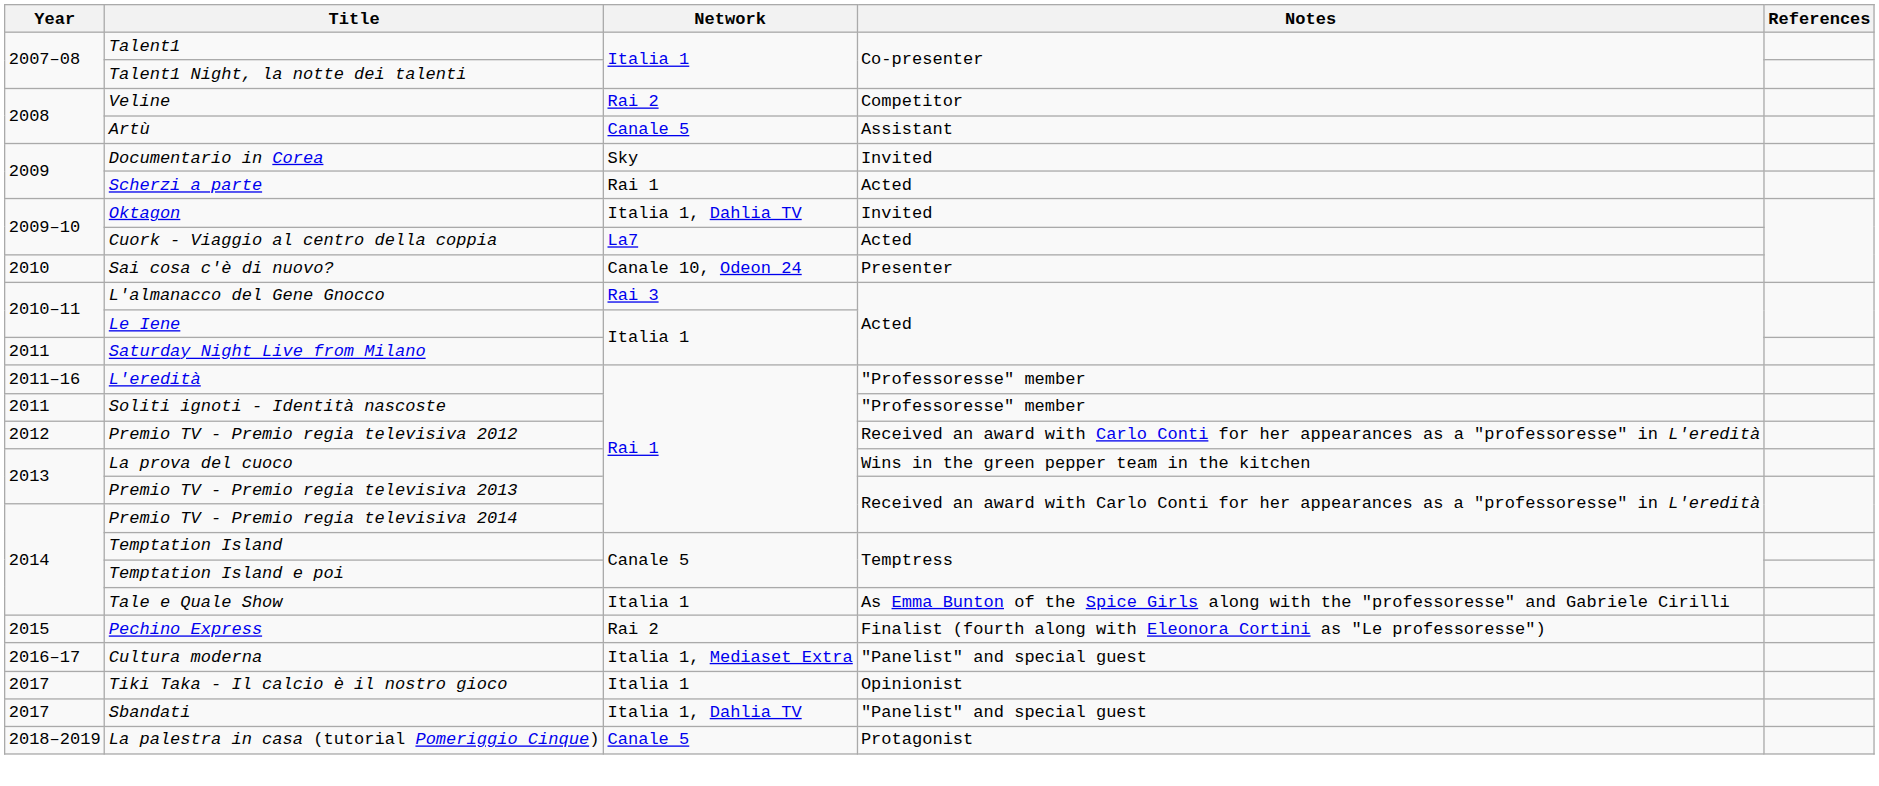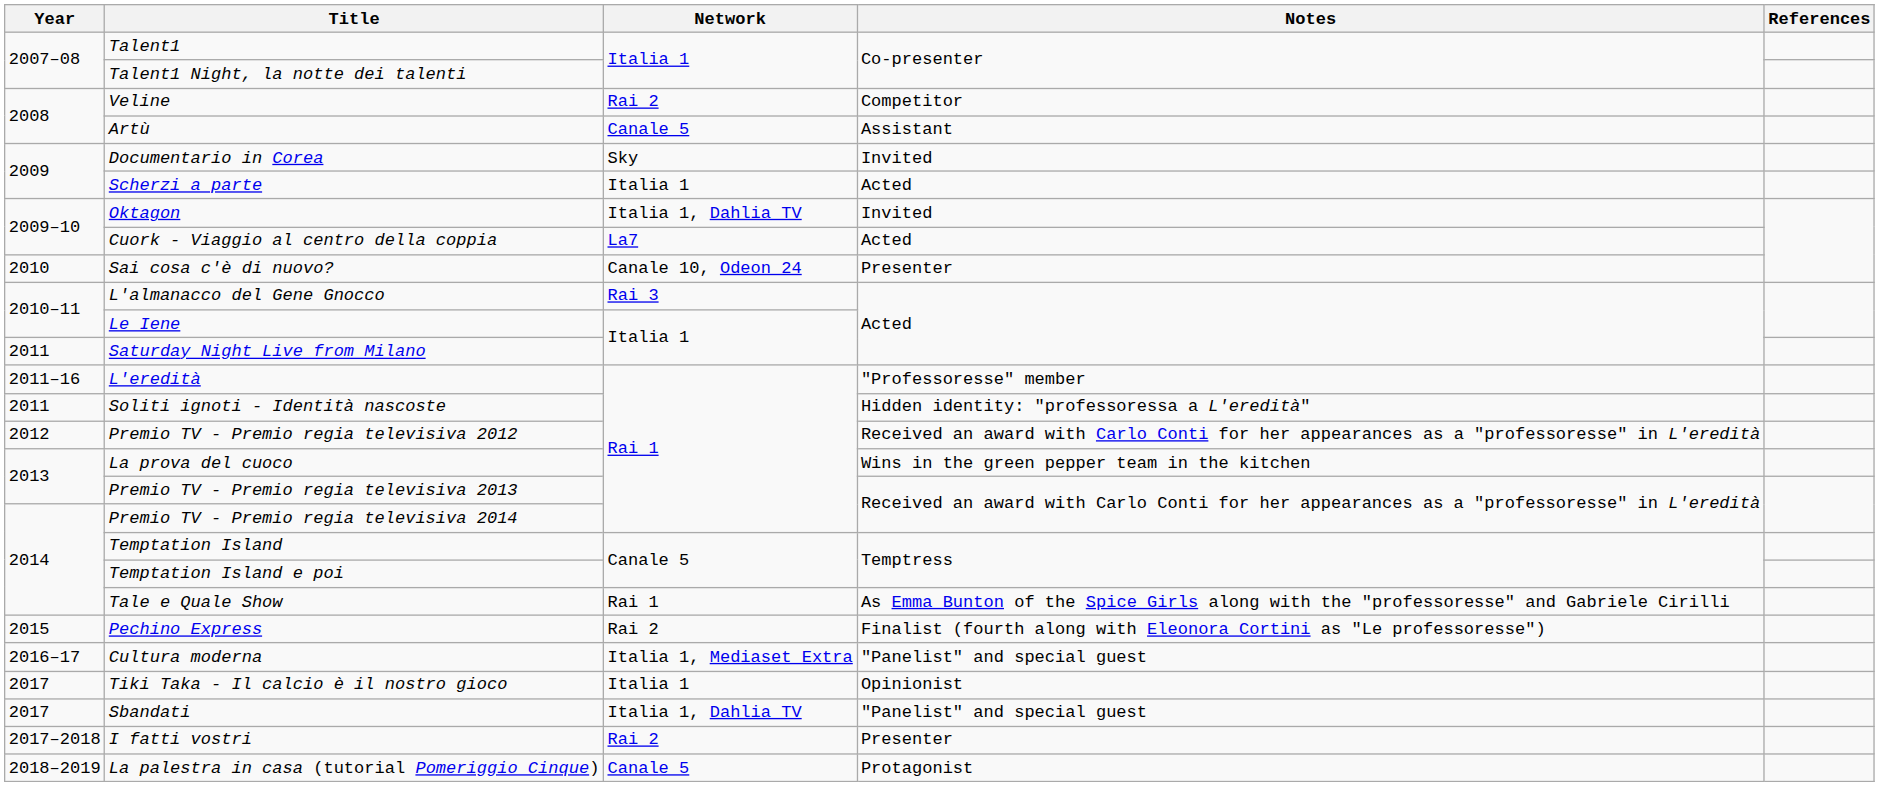Scherzi a parte | Network: Rai 1 -> Italia 1
Soliti ignoti - Identità nascoste | Notes: "Professoresse" member -> Hidden identity: "professoressa a L'eredità"
Tale e Quale Show | Network: Italia 1 -> Rai 1
+ row: 2017–2018 | I fatti vostri | Rai 2 | Presenter
